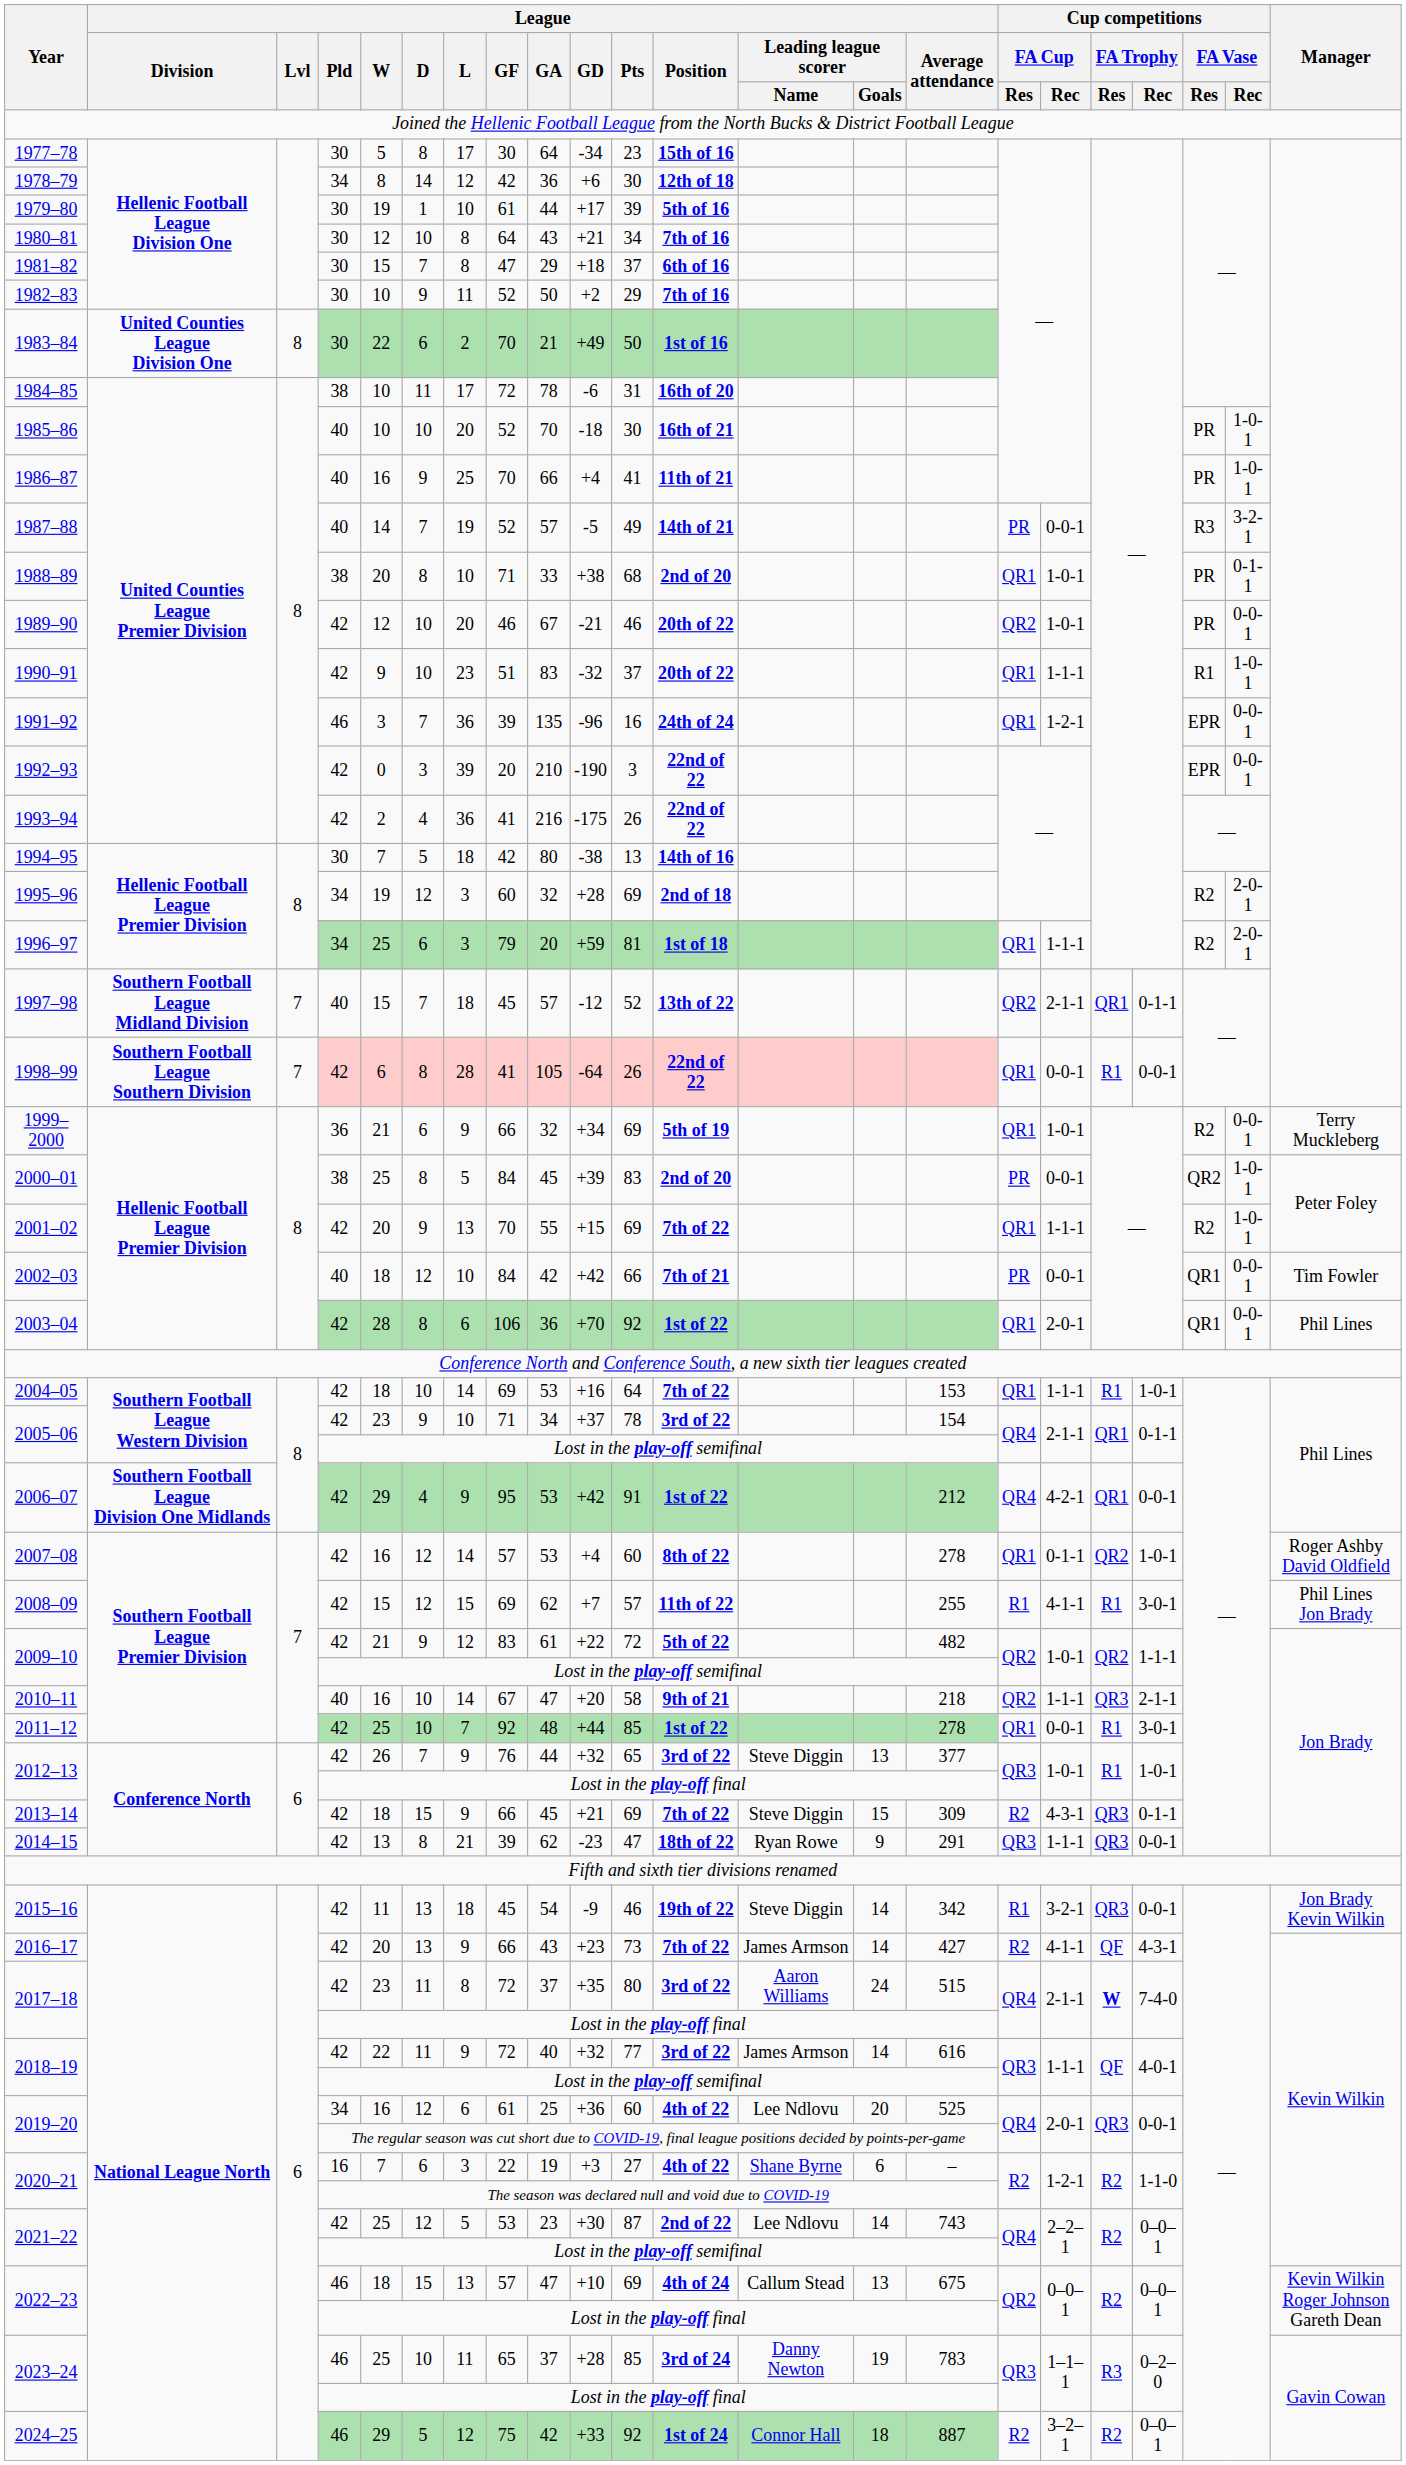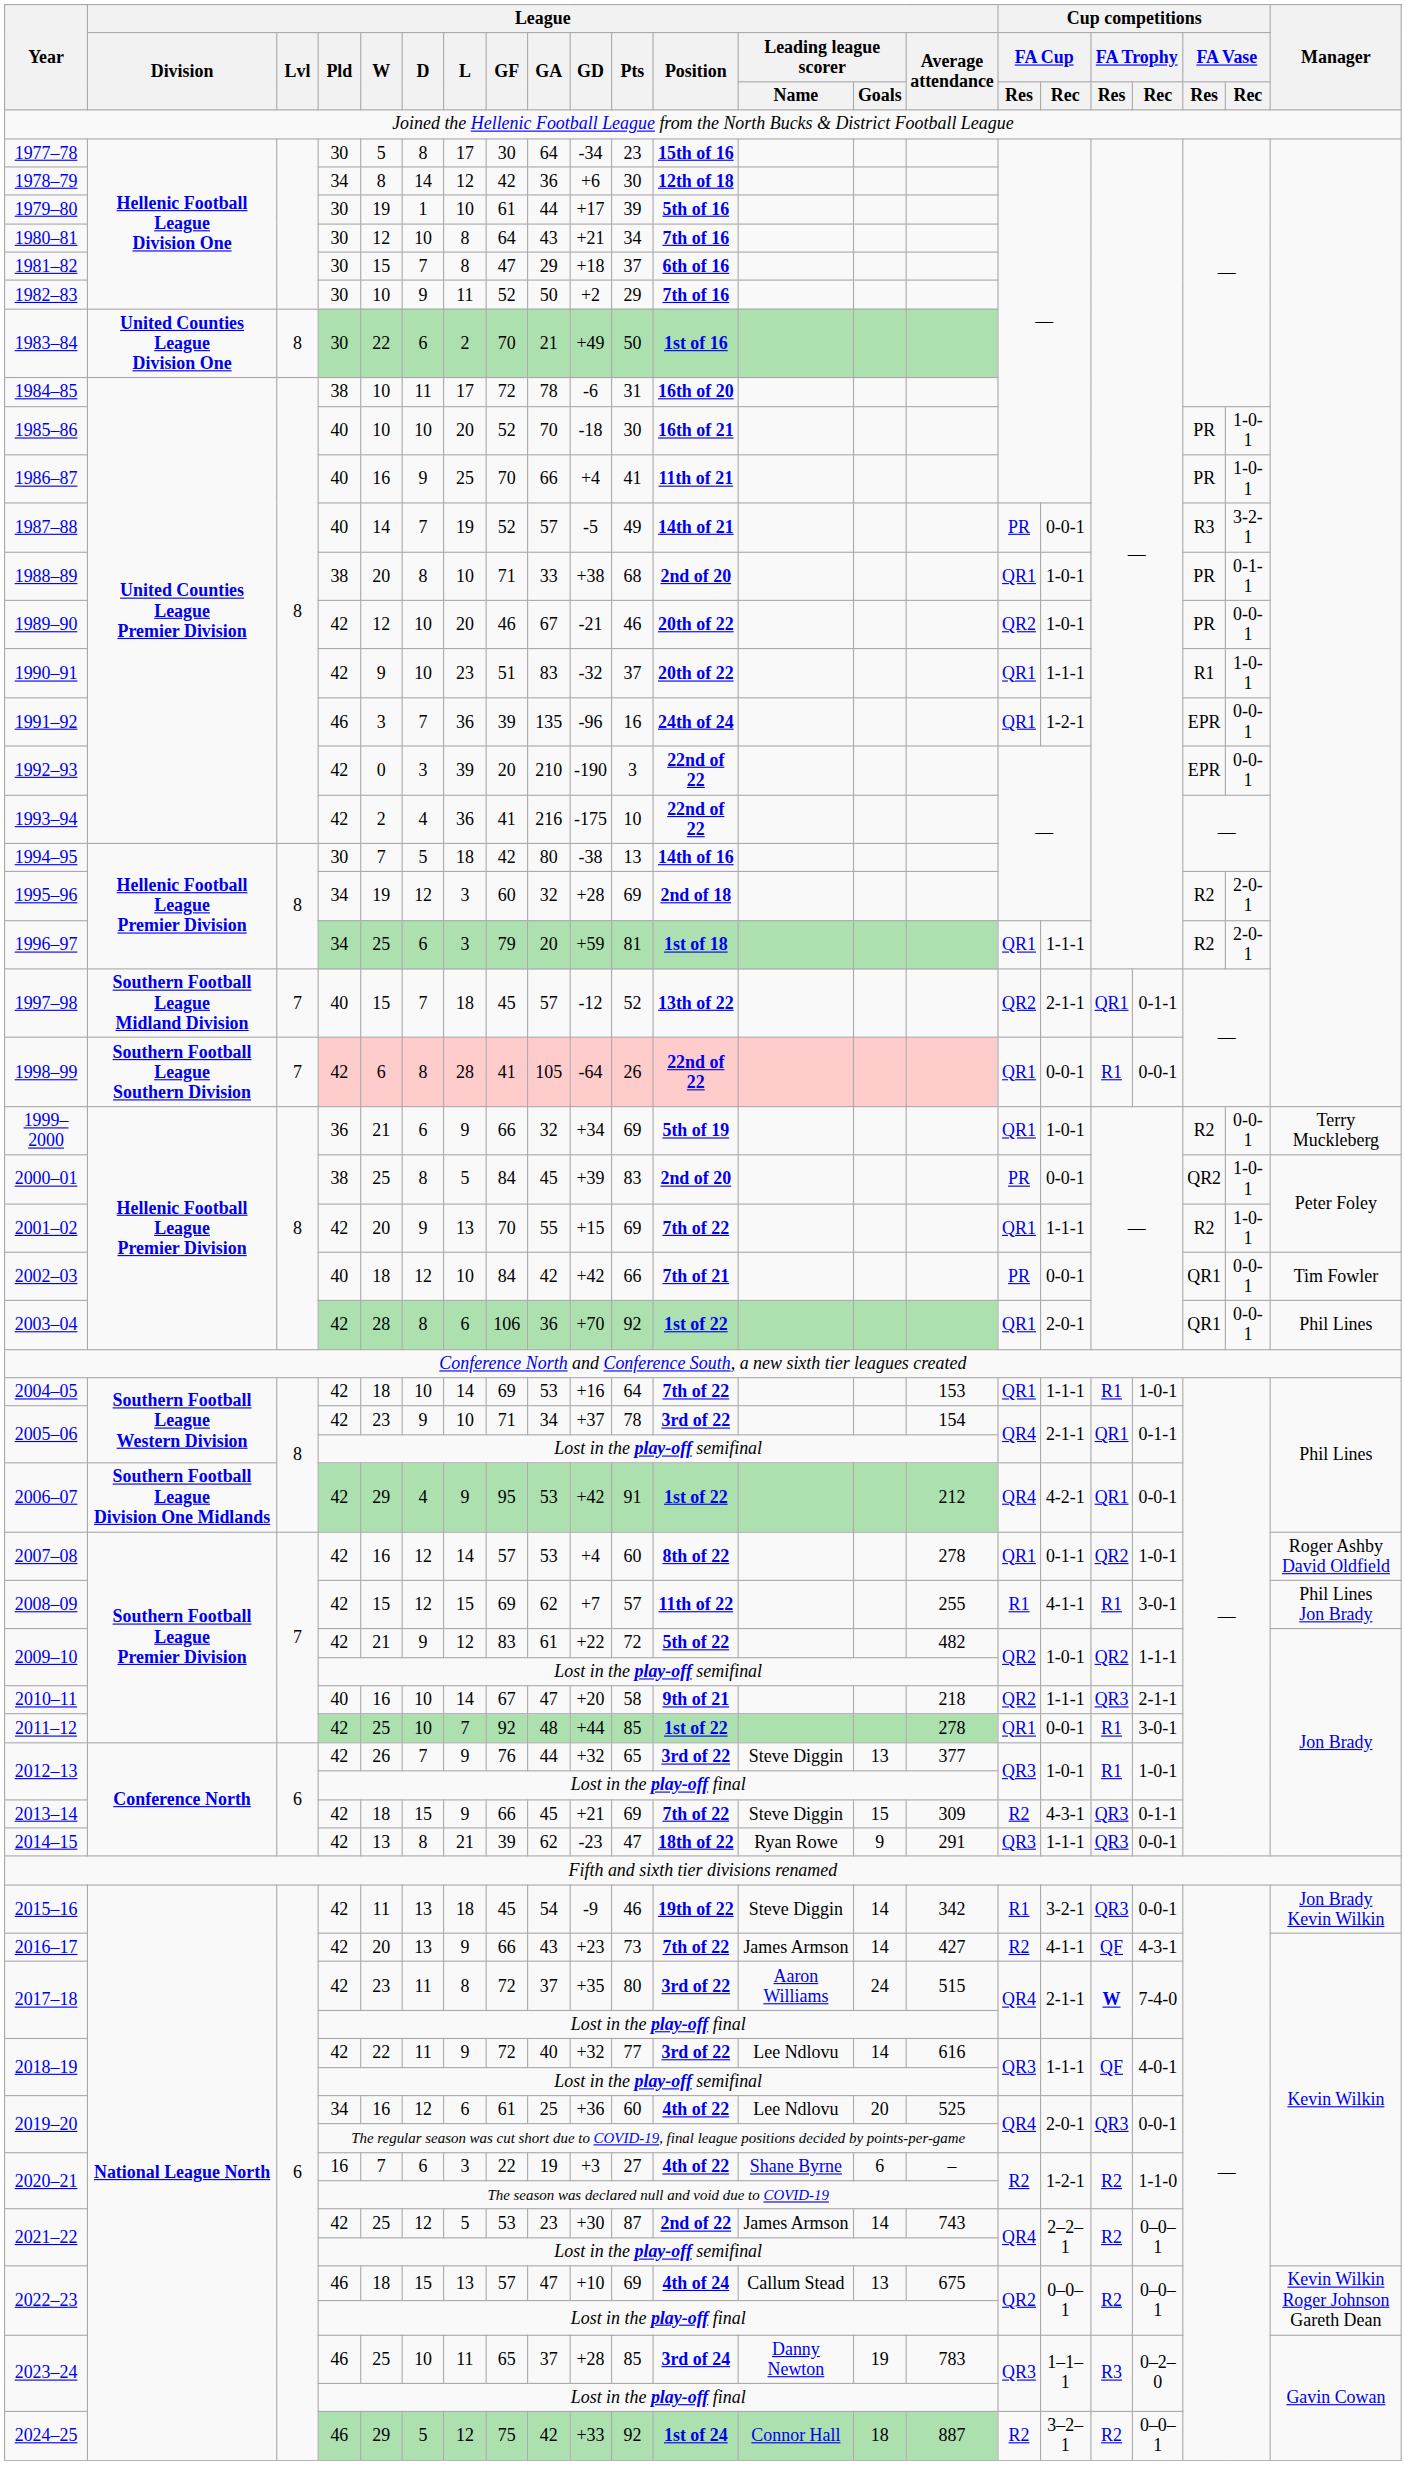1993–94 | League / Pts: 26 -> 10
2018–19 / 42 | League / Leading league scorer / Name: James Armson -> Lee Ndlovu
2021–22 / 42 | League / Leading league scorer / Name: Lee Ndlovu -> James Armson
